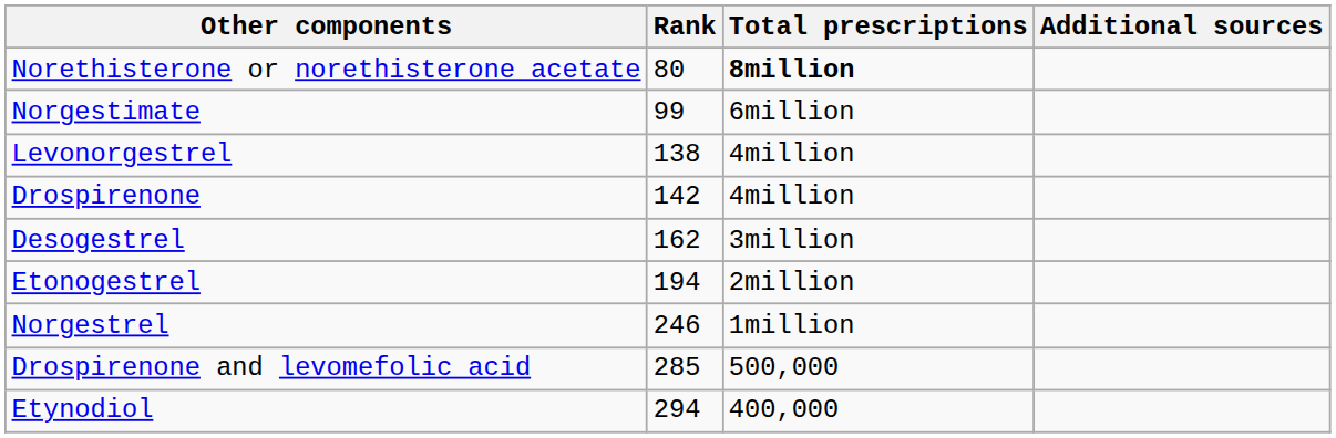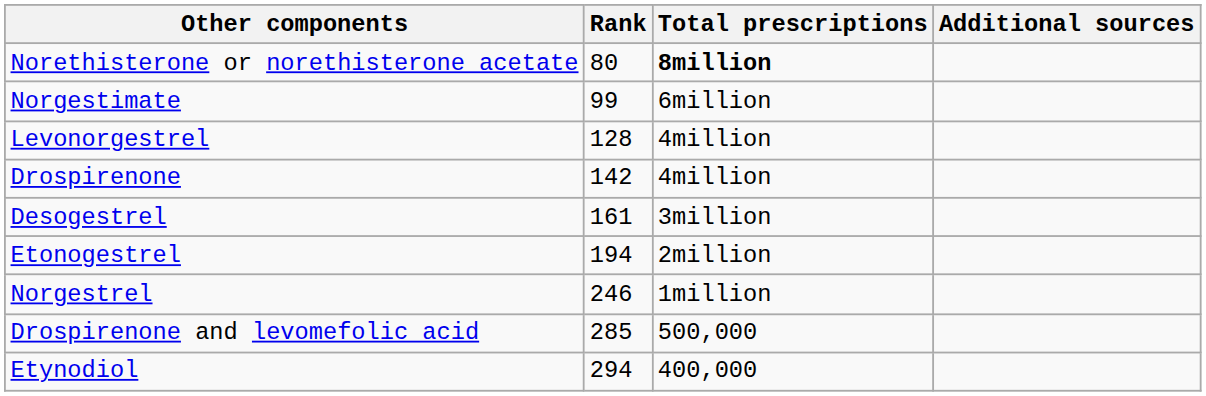Levonorgestrel | Rank: 138 -> 128
Desogestrel | Rank: 162 -> 161
